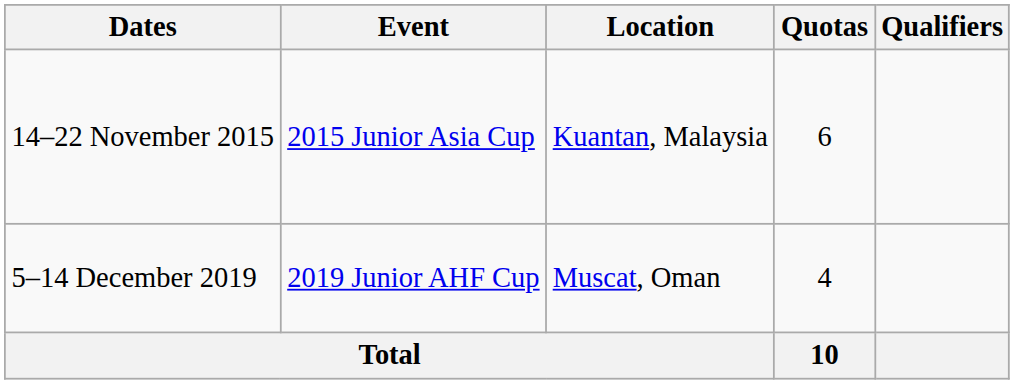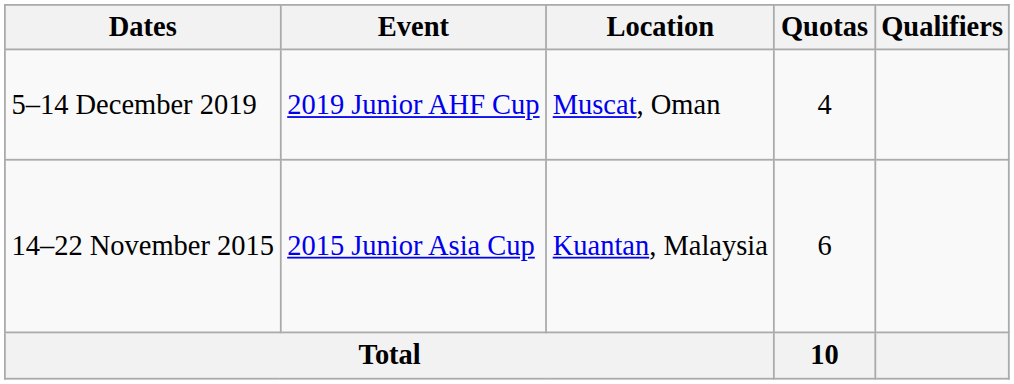rows swapped: 14–22 November 2015 <-> 5–14 December 2019
